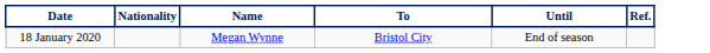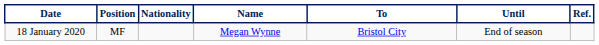+ column: Position | MF
